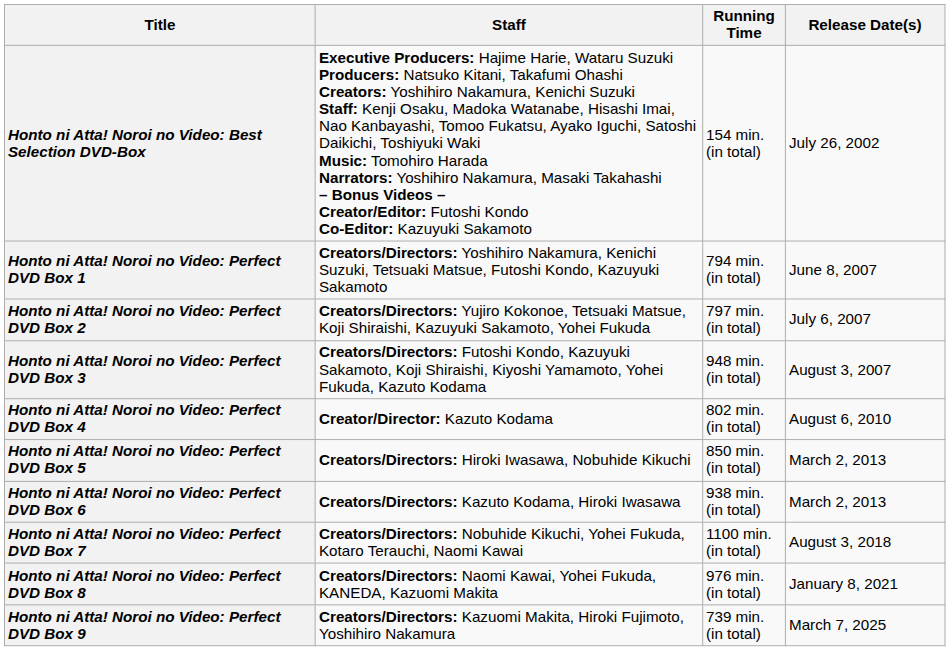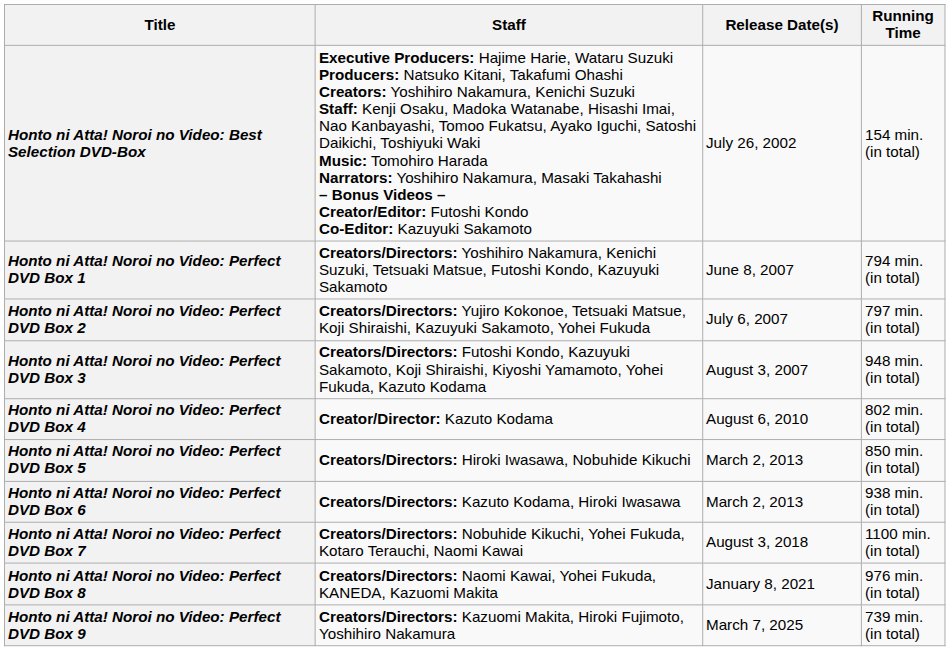columns swapped: Release Date(s) <-> Running Time
